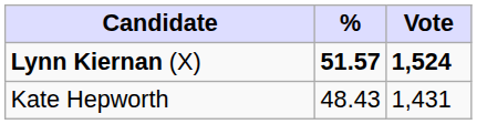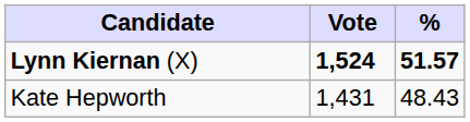columns swapped: Vote <-> %
